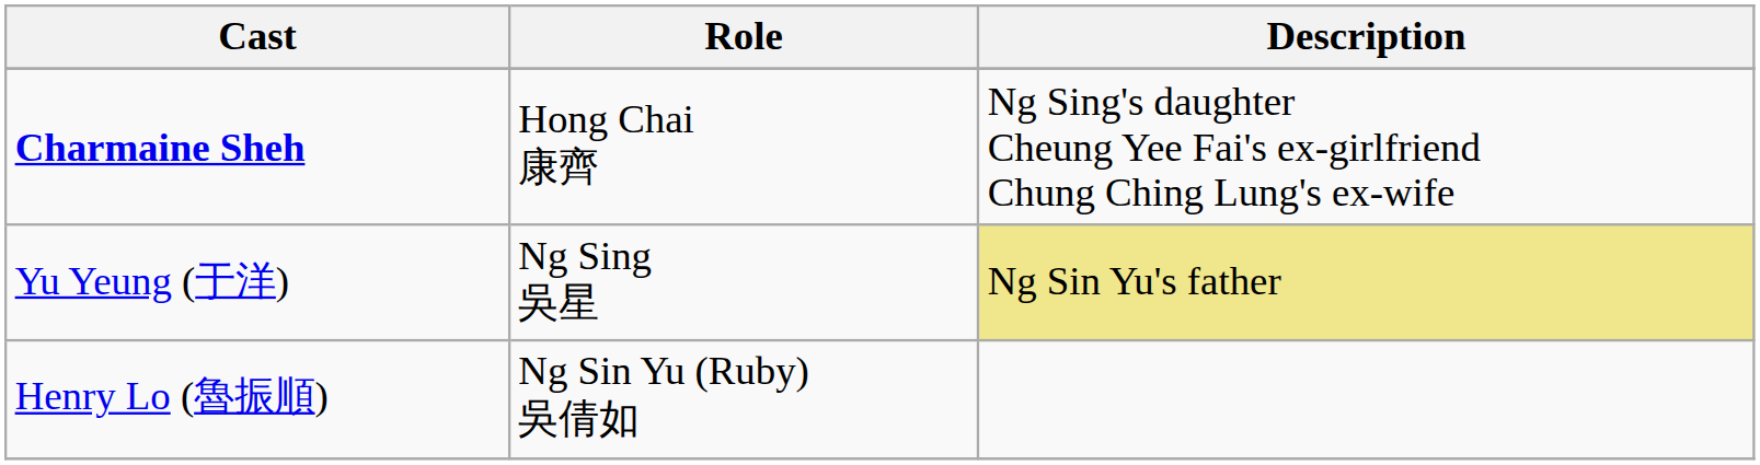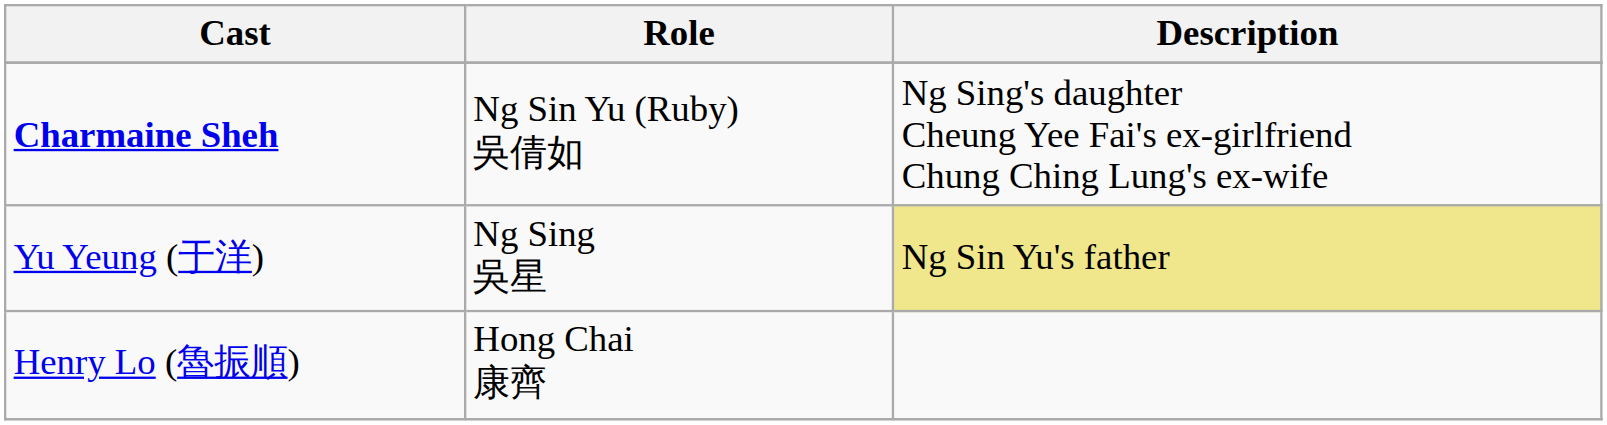Charmaine Sheh | Role: Hong Chai 康齊 -> Ng Sin Yu (Ruby) 吳倩如
Henry Lo (魯振順) | Role: Ng Sin Yu (Ruby) 吳倩如 -> Hong Chai 康齊
